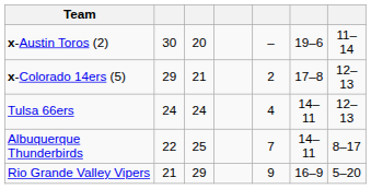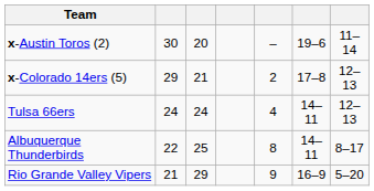Albuquerque Thunderbirds | column 5: 7 -> 8
